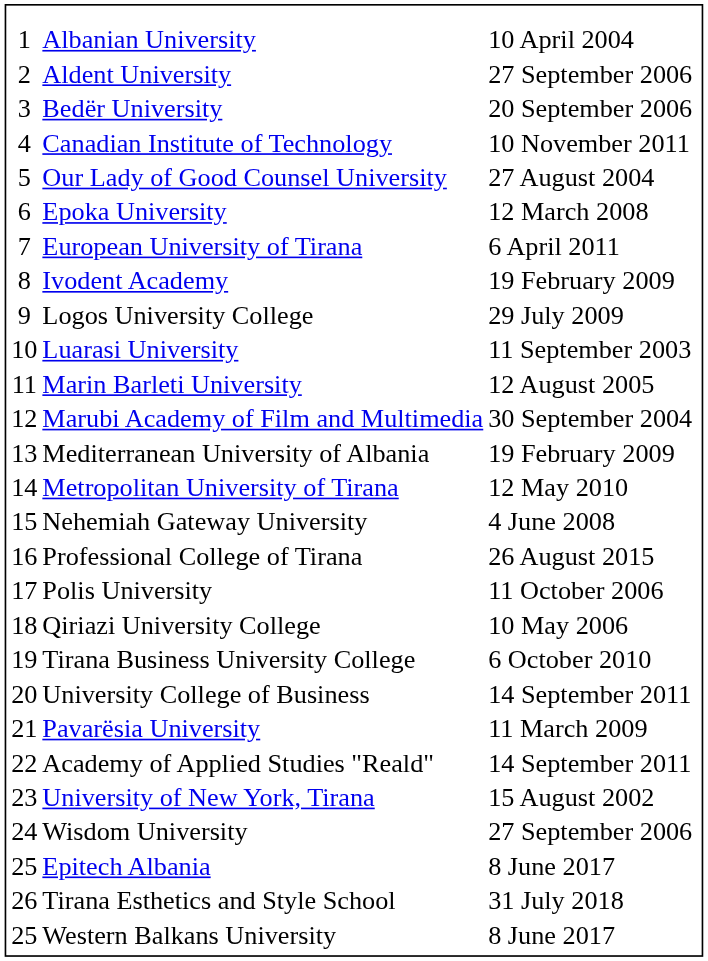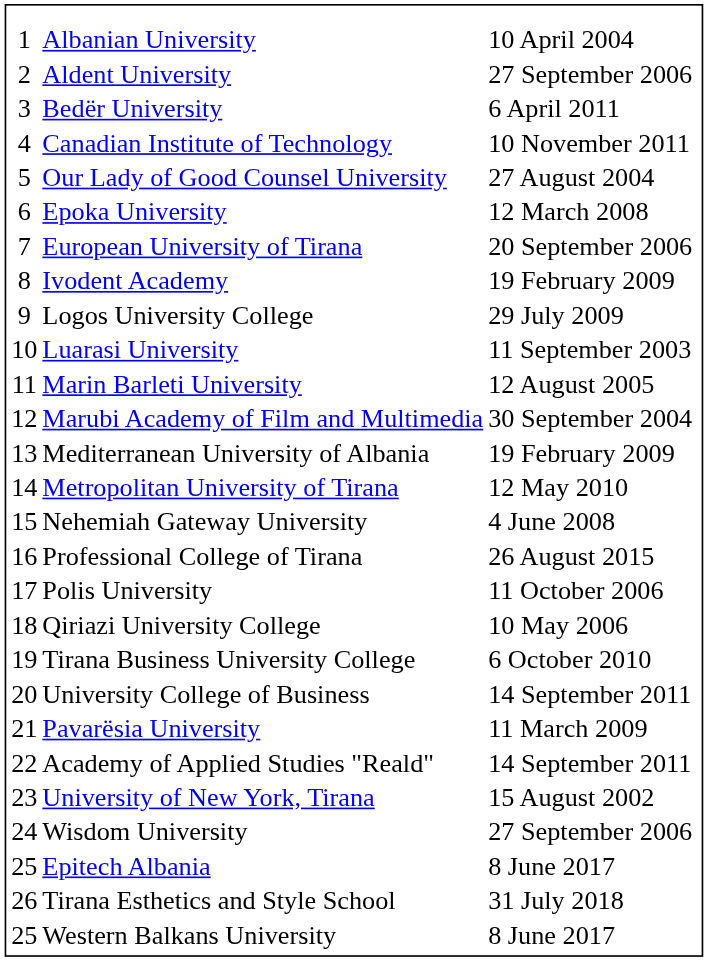Bedër University | column 3: 20 September 2006 -> 6 April 2011
European University of Tirana | column 3: 6 April 2011 -> 20 September 2006
